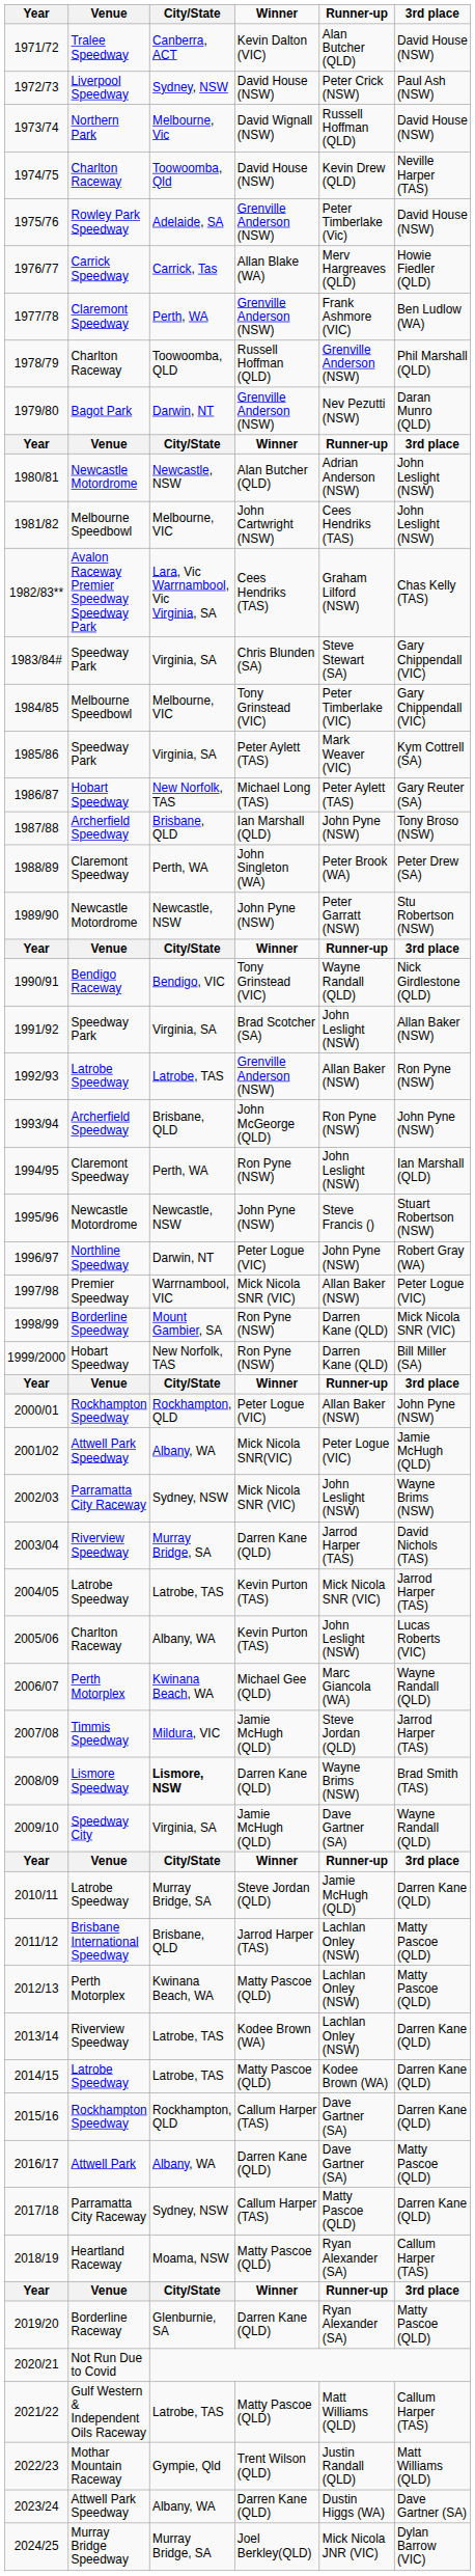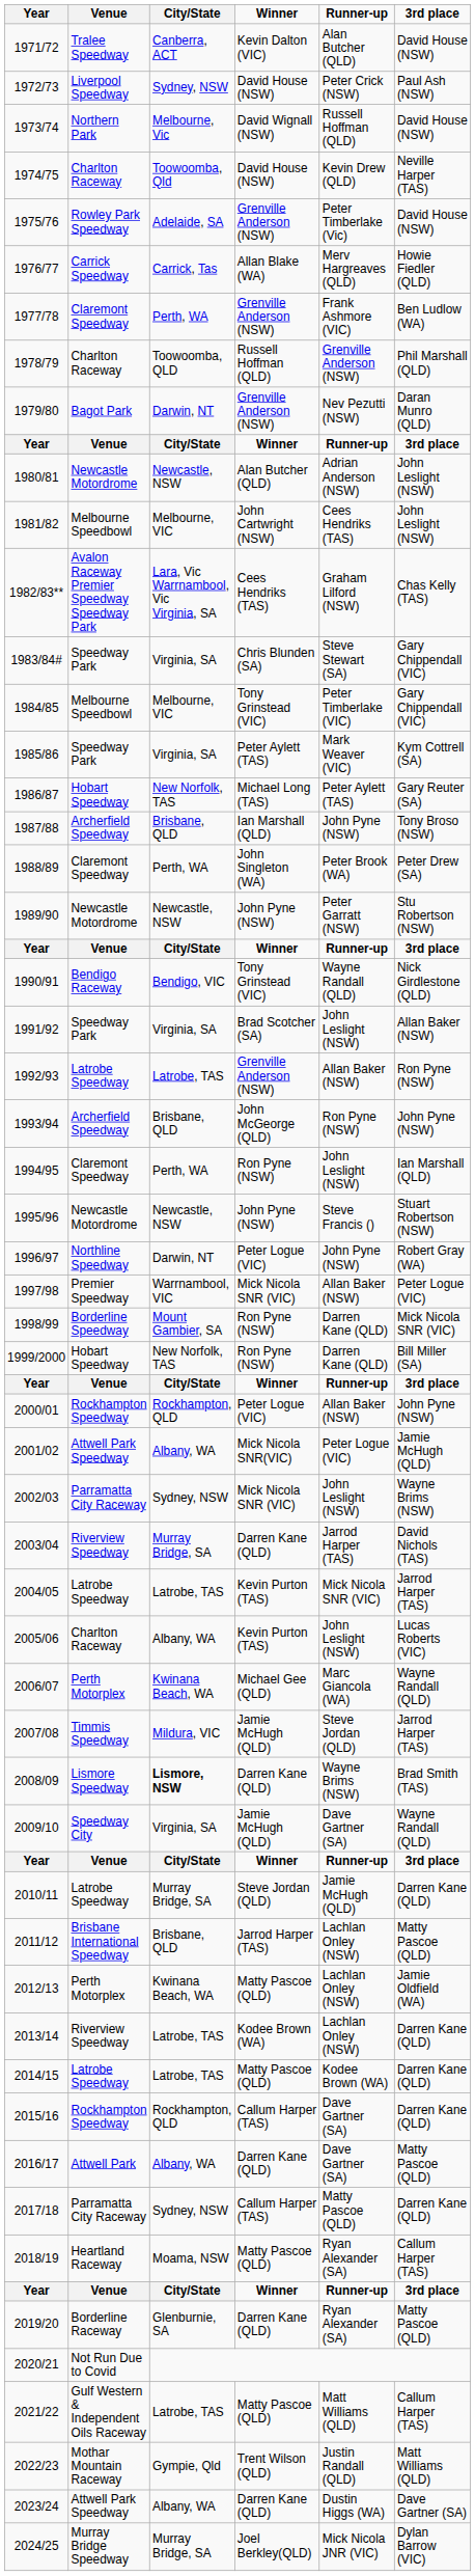2012/13 | 3rd place: Matty Pascoe (QLD) -> Jamie Oldfield (WA)
